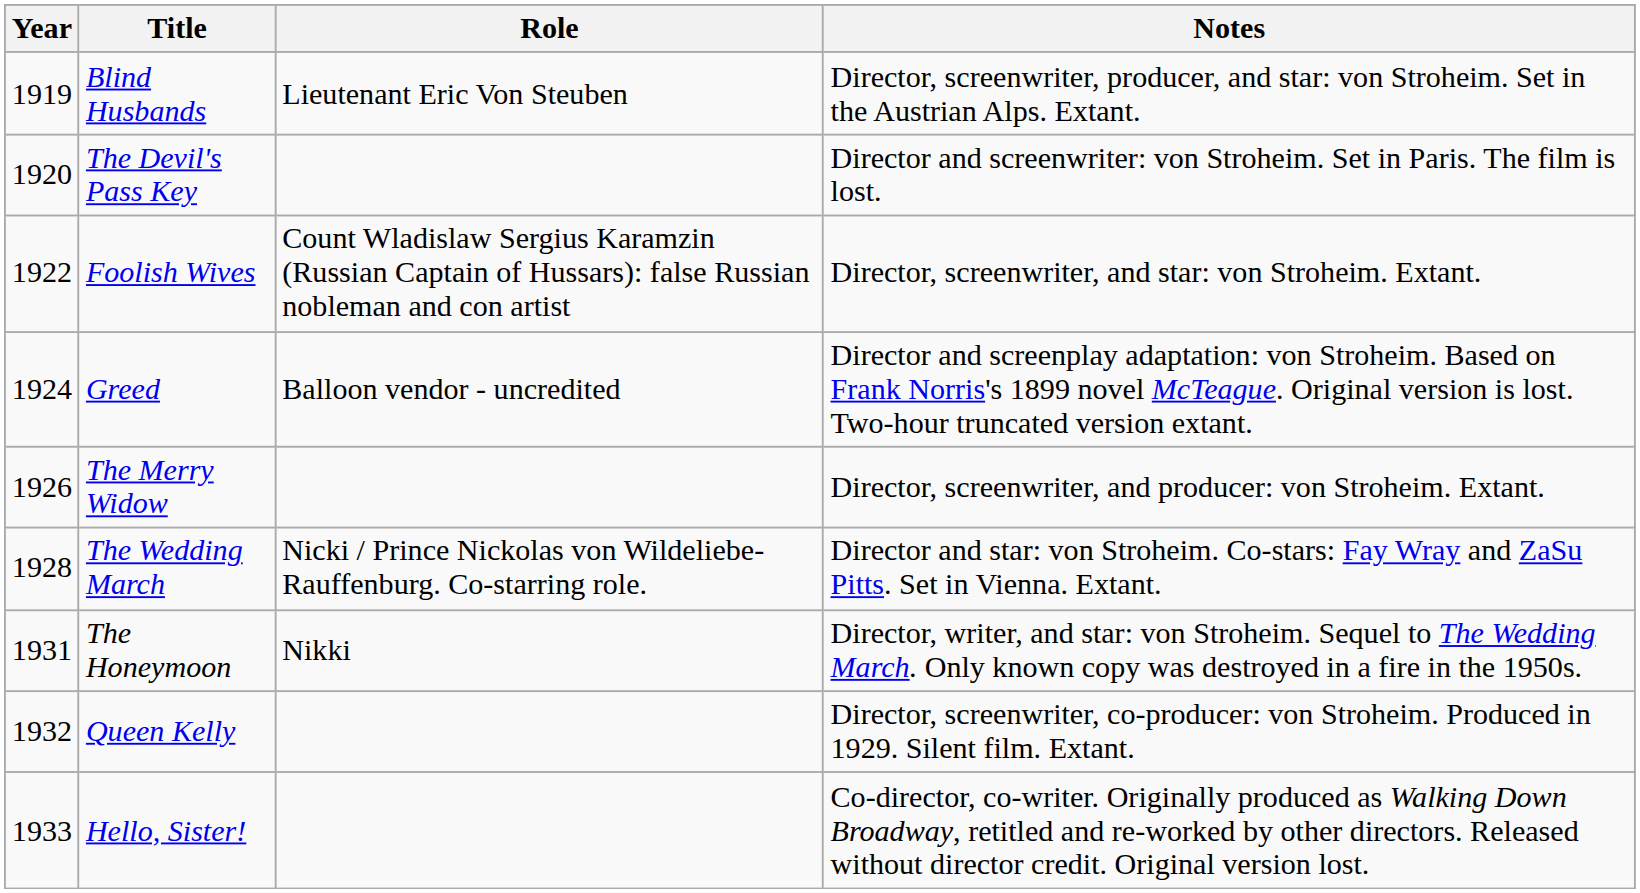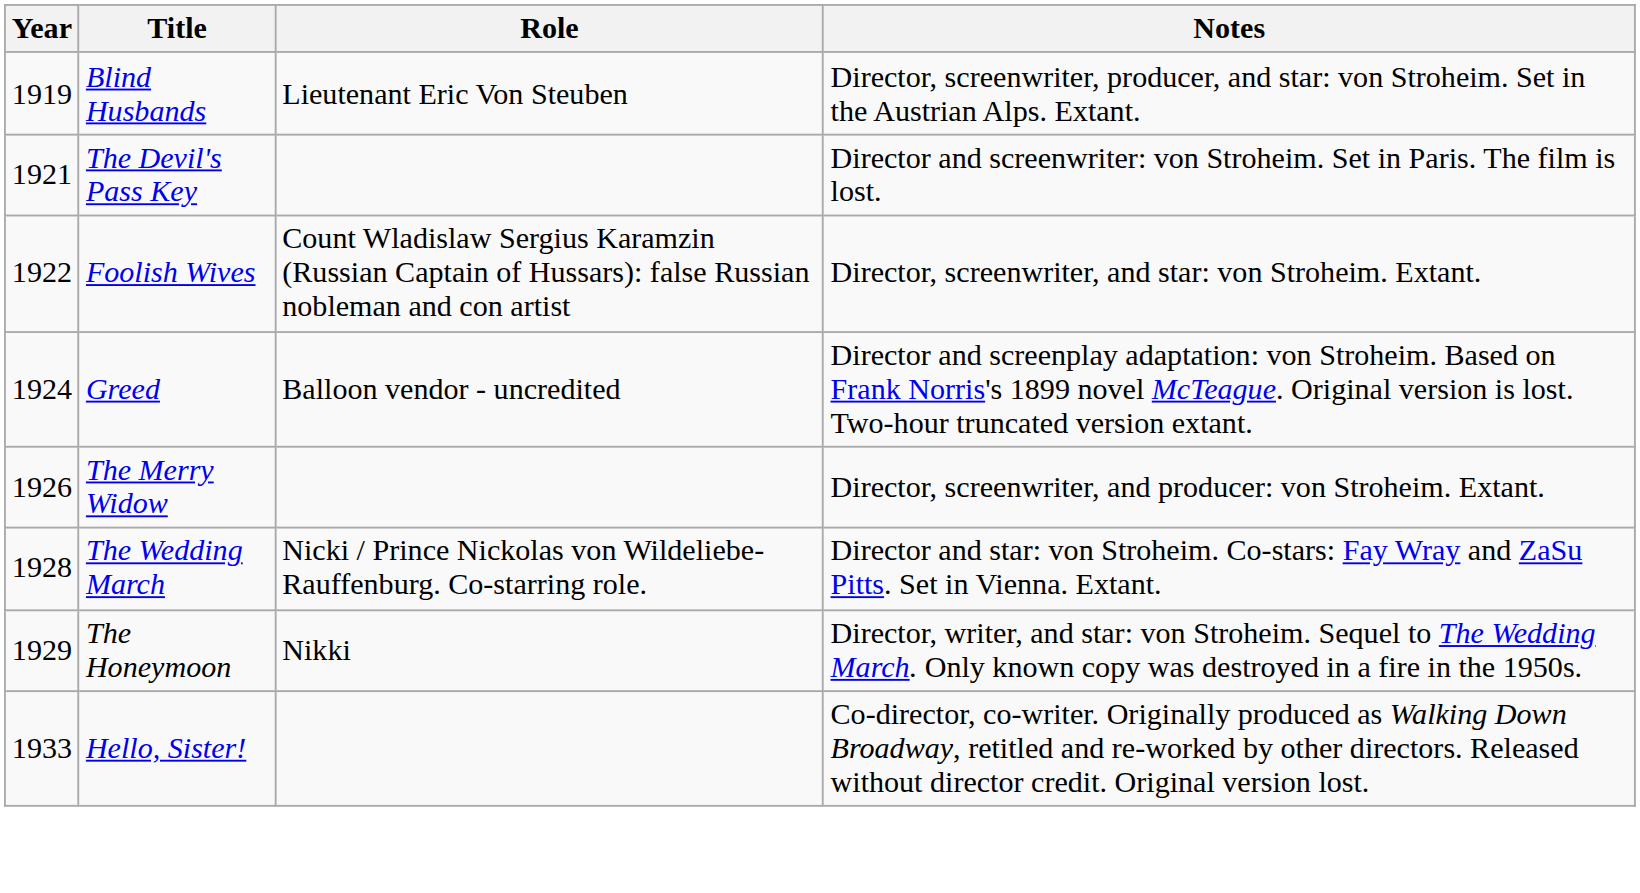The Devil's Pass Key | Year: 1920 -> 1921
The Honeymoon | Year: 1931 -> 1929
- row: 1932 | Queen Kelly | Director, screenwriter, co-producer: von Stroheim. Produced in 1929. Silent film. Extant.
